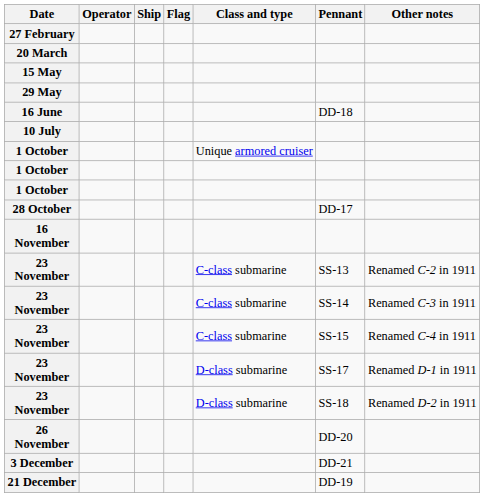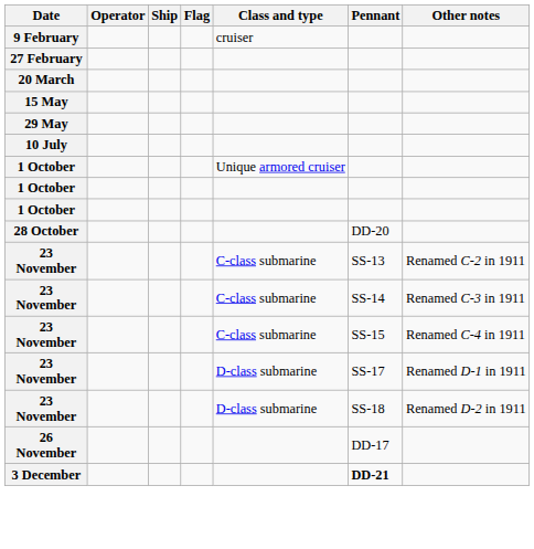+ row: 9 February | cruiser
- row: 16 June | DD-18
28 October | Pennant: DD-17 -> DD-20
- row: 16 November
26 November | Pennant: DD-20 -> DD-17
3 December | Pennant: normal -> bold
- row: 21 December | DD-19
